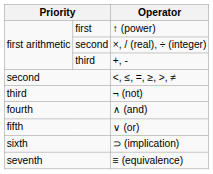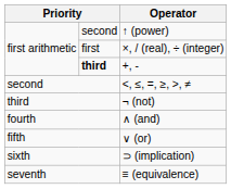↑ (power) | column 2: first -> second
×, / (real), ÷ (integer) | column 2: second -> first
+, - | column 2: normal -> bold
